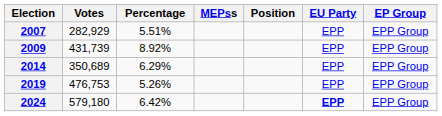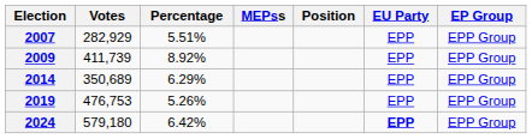2009 | Votes: 431,739 -> 411,739
